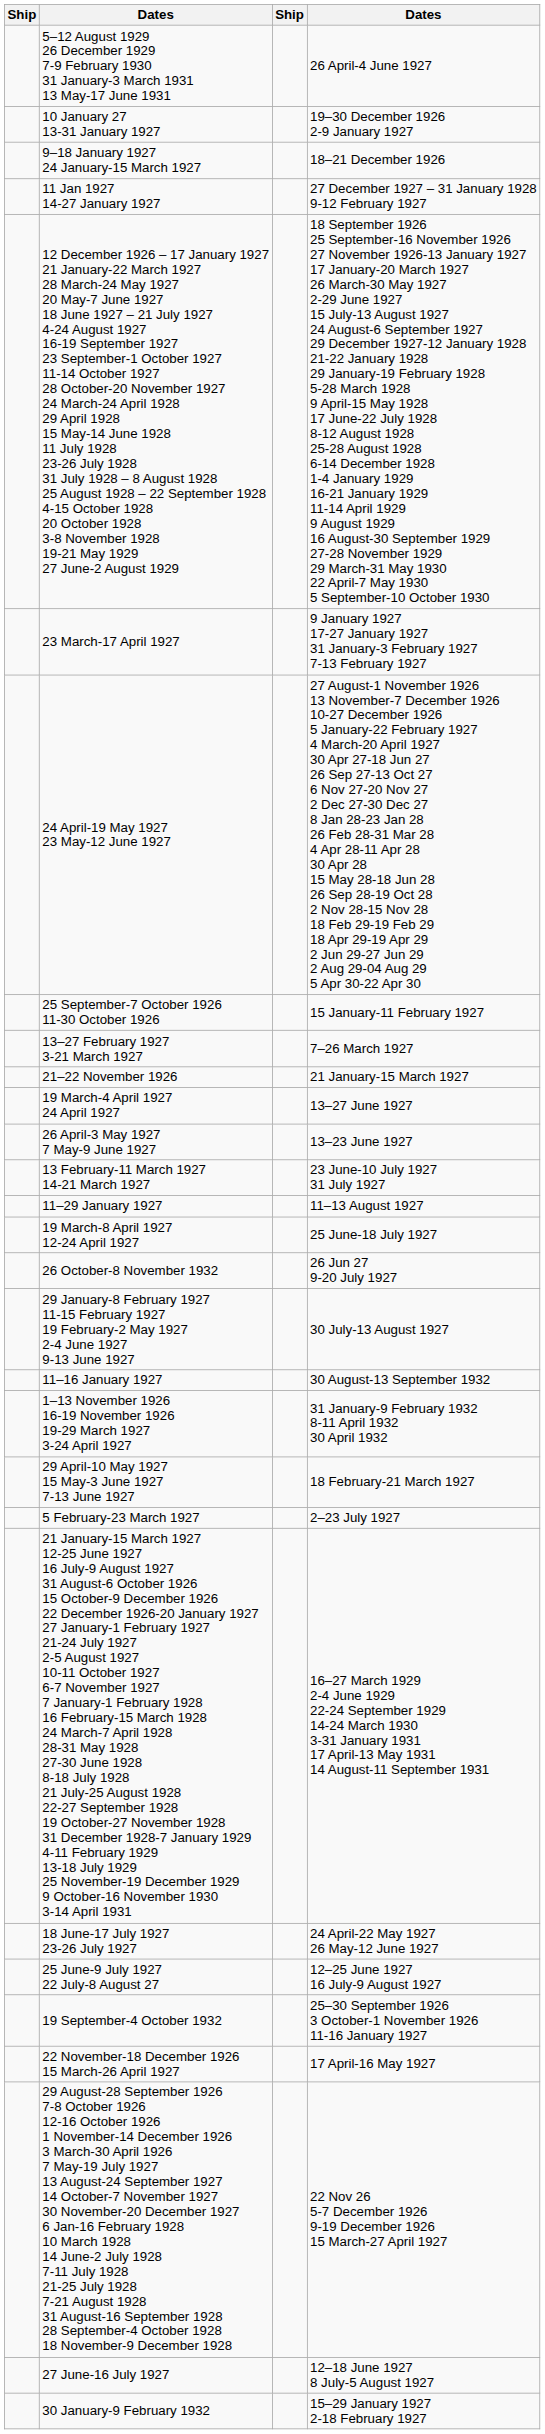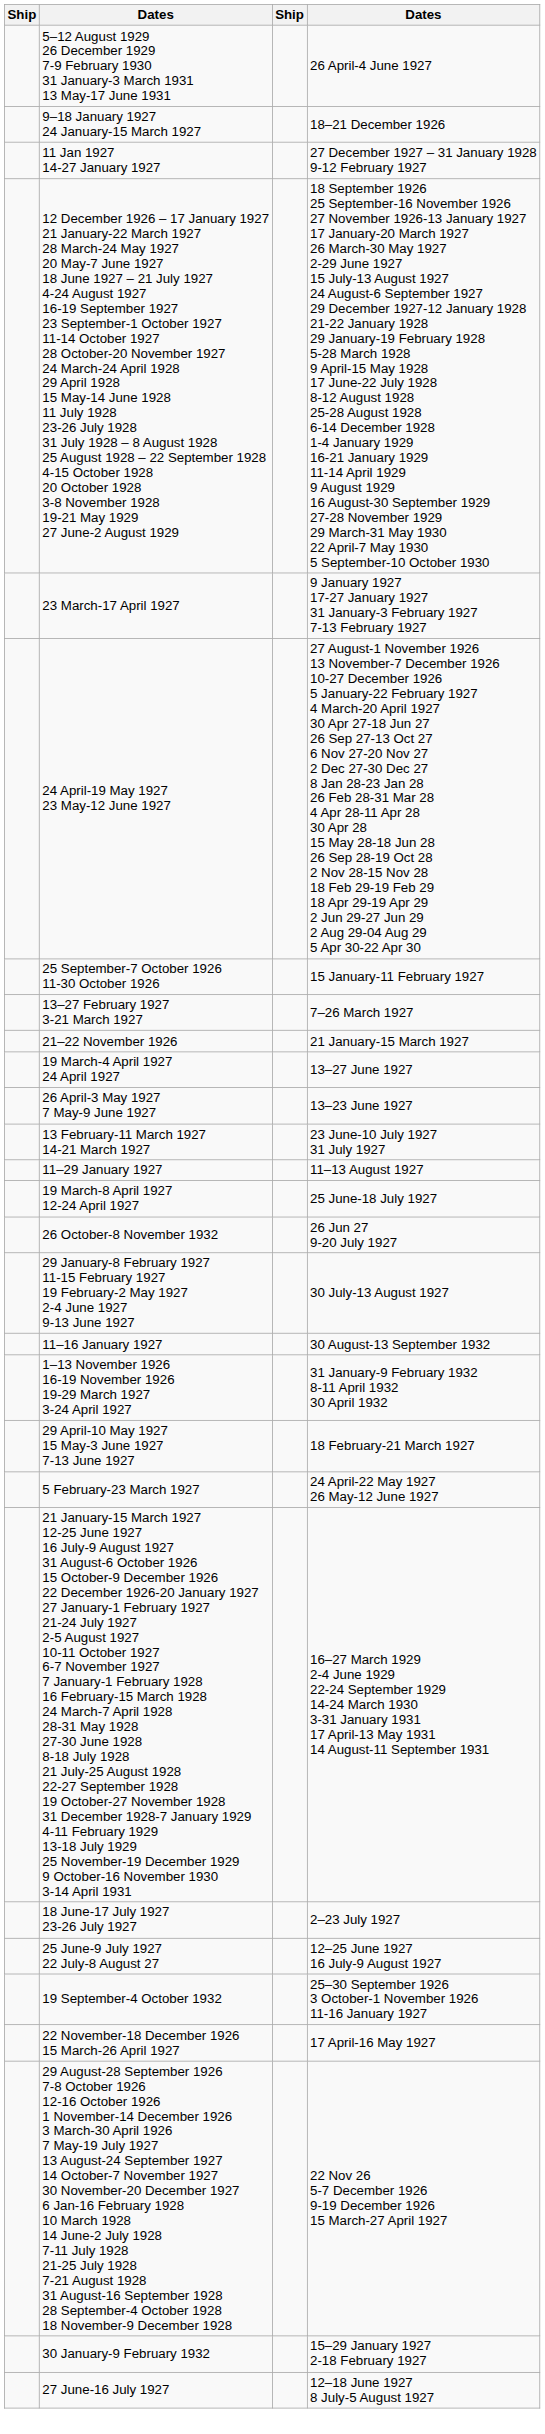- row: 10 January 27 13-31 January 1927 | 19–30 December 1926 2-9 January 1927
5 February-23 March 1927 | column 4: 2–23 July 1927 -> 24 April-22 May 1927 26 May-12 June 1927
18 June-17 July 1927 23-26 July 1927 | column 4: 24 April-22 May 1927 26 May-12 June 1927 -> 2–23 July 1927
rows swapped: 30 January-9 February 1932 <-> 27 June-16 July 1927
